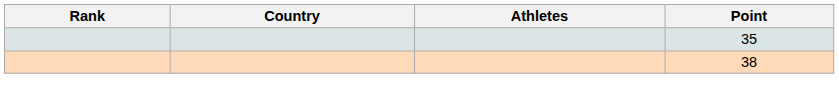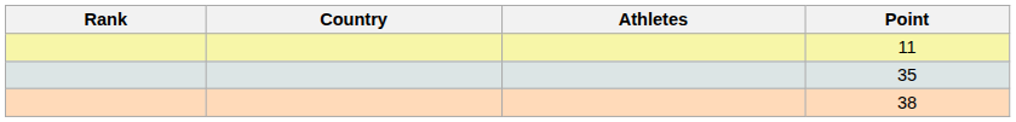+ row: 11
